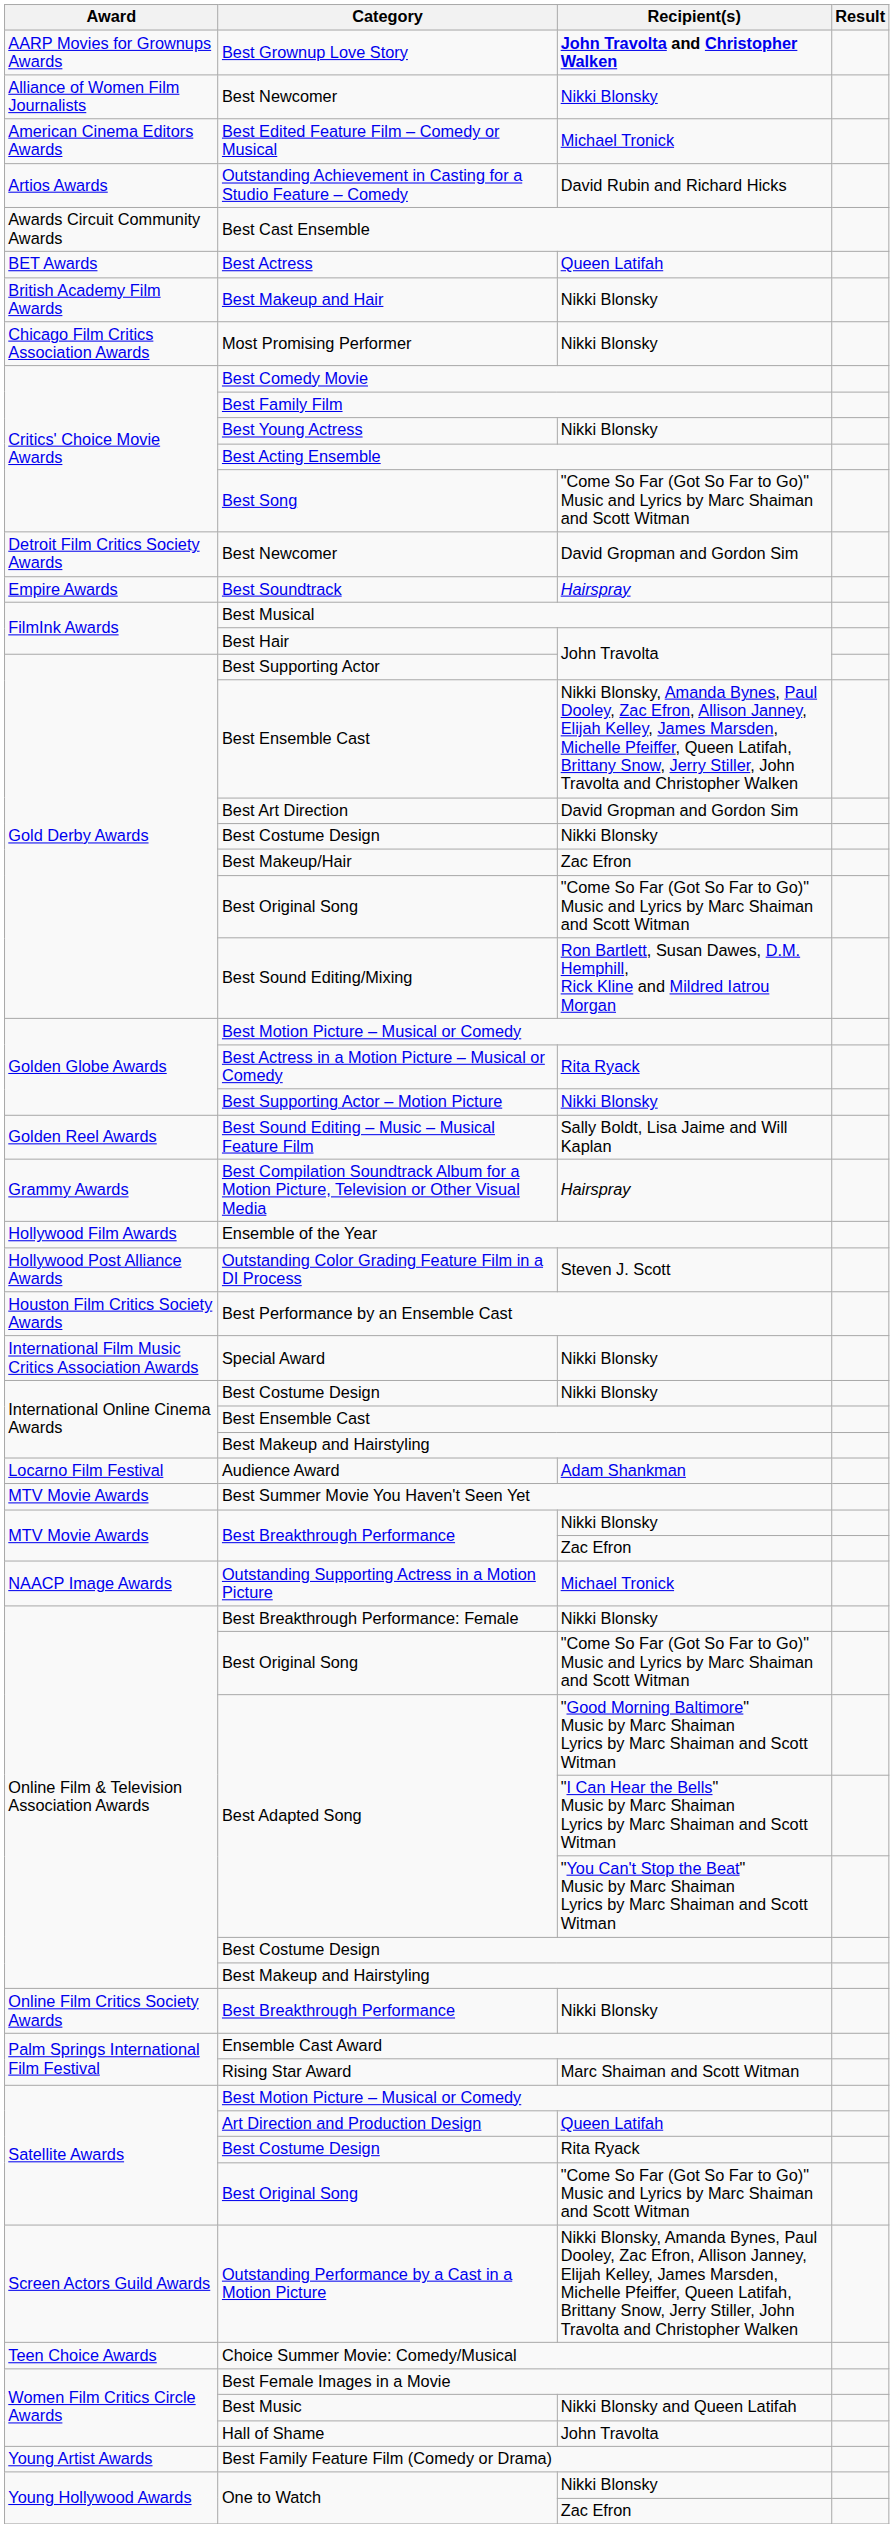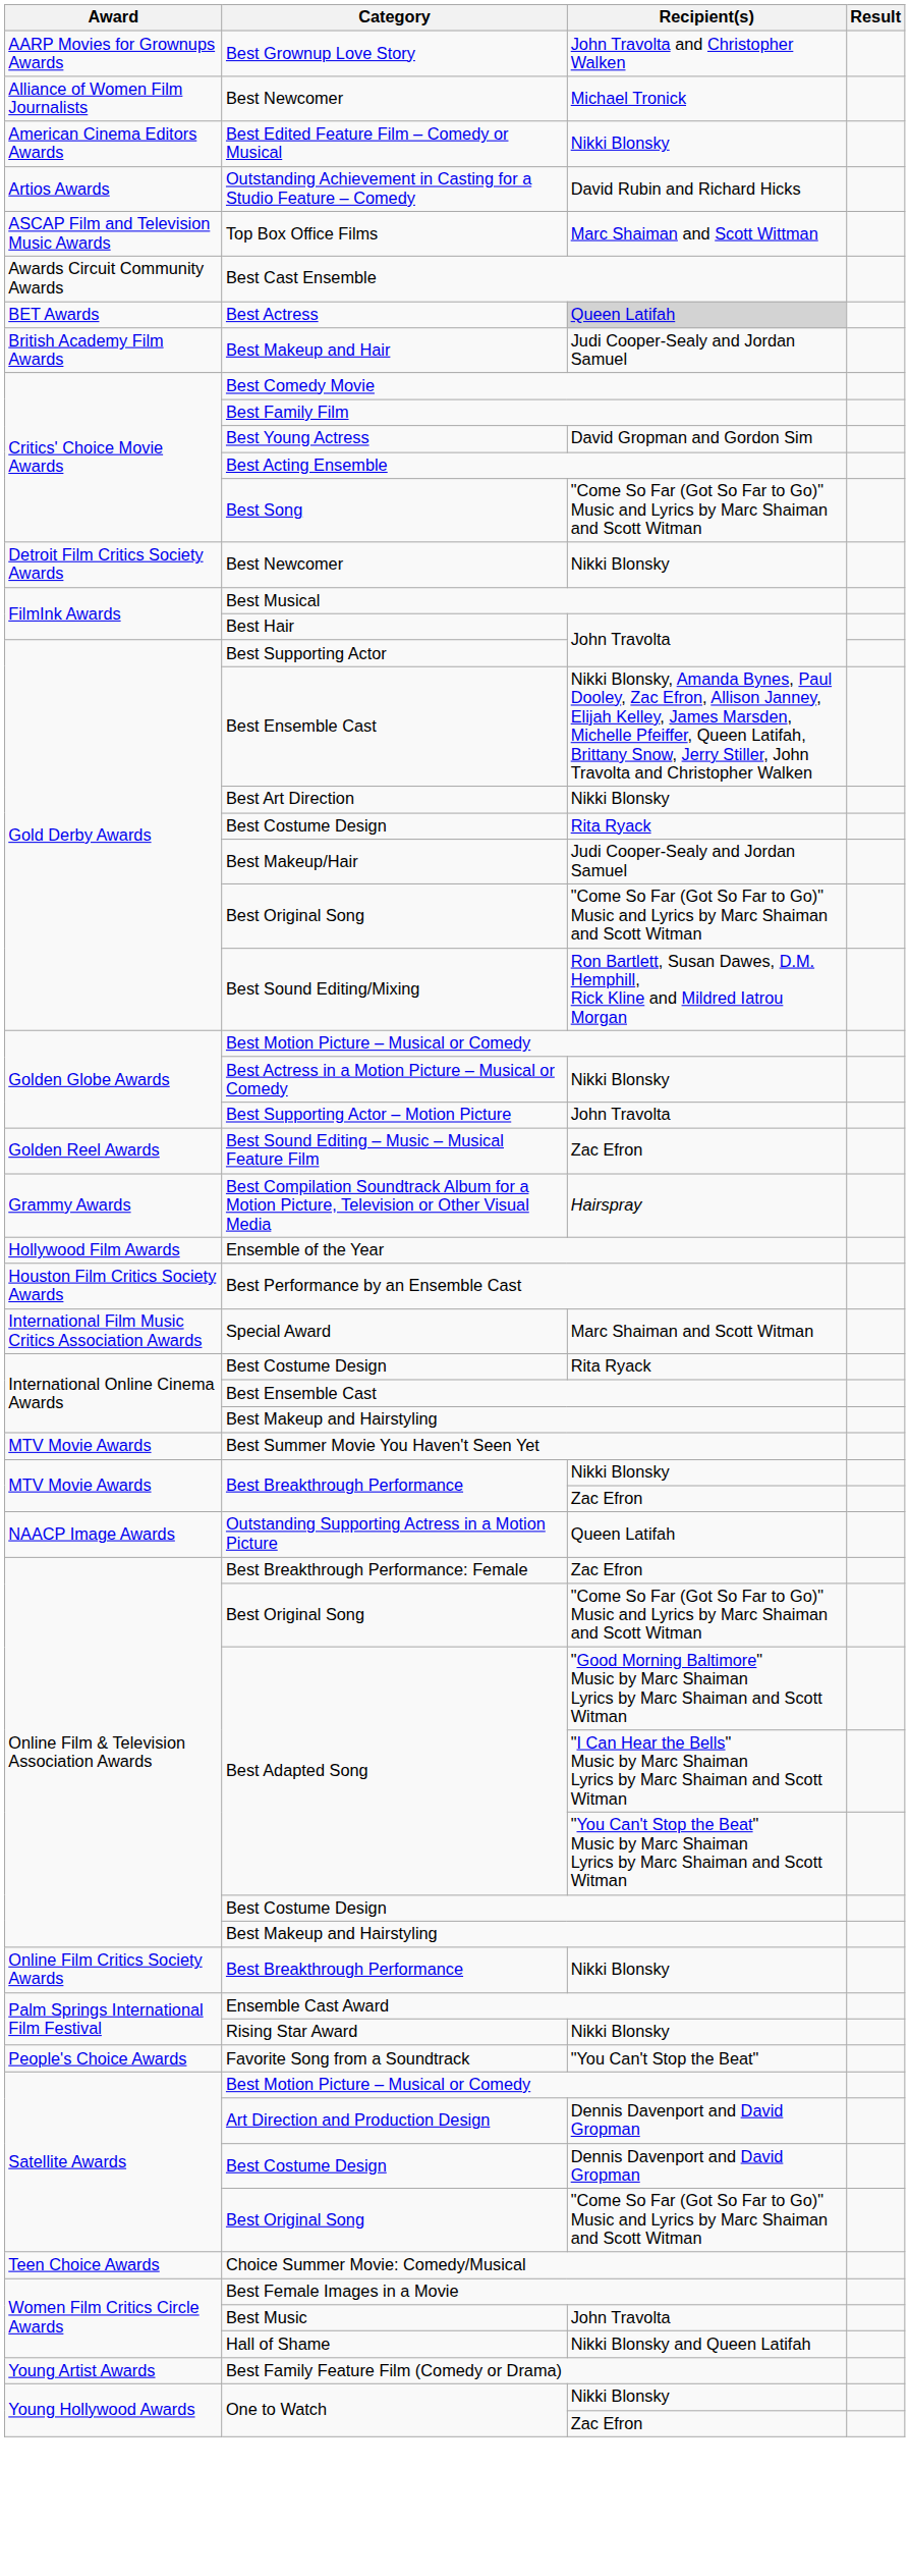Best Grownup Love Story | Recipient(s): bold -> normal
Alliance of Women Film Journalists / Best Newcomer | Recipient(s): Nikki Blonsky -> Michael Tronick
Best Edited Feature Film – Comedy or Musical | Recipient(s): Michael Tronick -> Nikki Blonsky
+ row: ASCAP Film and Television Music Awards | Top Box Office Films | Marc Shaiman and Scott Wittman
Best Actress | Recipient(s): no background -> lightgrey background
Best Makeup and Hair | Recipient(s): Nikki Blonsky -> Judi Cooper-Sealy and Jordan Samuel
- row: Chicago Film Critics Association Awards | Most Promising Performer | Nikki Blonsky
Best Young Actress | Recipient(s): Nikki Blonsky -> David Gropman and Gordon Sim
Detroit Film Critics Society Awards / Best Newcomer | Recipient(s): David Gropman and Gordon Sim -> Nikki Blonsky
- row: Empire Awards | Best Soundtrack | Hairspray
Best Art Direction | Recipient(s): David Gropman and Gordon Sim -> Nikki Blonsky
Gold Derby Awards / Best Costume Design | Recipient(s): Nikki Blonsky -> Rita Ryack
Best Makeup/Hair | Recipient(s): Zac Efron -> Judi Cooper-Sealy and Jordan Samuel
Best Actress in a Motion Picture – Musical or Comedy | Recipient(s): Rita Ryack -> Nikki Blonsky
Best Supporting Actor – Motion Picture | Recipient(s): Nikki Blonsky -> John Travolta
Best Sound Editing – Music – Musical Feature Film | Recipient(s): Sally Boldt, Lisa Jaime and Will Kaplan -> Zac Efron
- row: Hollywood Post Alliance Awards | Outstanding Color Grading Feature Film in a DI Process | Steven J. Scott
Special Award | Recipient(s): Nikki Blonsky -> Marc Shaiman and Scott Witman
International Online Cinema Awards / Best Costume Design | Recipient(s): Nikki Blonsky -> Rita Ryack
- row: Locarno Film Festival | Audience Award | Adam Shankman
Outstanding Supporting Actress in a Motion Picture | Recipient(s): Michael Tronick -> Queen Latifah
Best Breakthrough Performance: Female | Recipient(s): Nikki Blonsky -> Zac Efron
Rising Star Award | Recipient(s): Marc Shaiman and Scott Witman -> Nikki Blonsky
+ row: People's Choice Awards | Favorite Song from a Soundtrack | "You Can't Stop the Beat"
Art Direction and Production Design | Recipient(s): Queen Latifah -> Dennis Davenport and David Gropman
Satellite Awards / Best Costume Design | Recipient(s): Rita Ryack -> Dennis Davenport and David Gropman
- row: Screen Actors Guild Awards | Outstanding Performance by a Cast in a Motion Picture | Nikki Blonsky, Amanda Bynes, Paul Dooley, Zac Efron, Allison Janney, Elijah Kelley, James Marsden, Michelle Pfeiffer, Queen Latifah, Brittany Snow, Jerry Stiller, John Travolta and Christopher Walken
Best Music | Recipient(s): Nikki Blonsky and Queen Latifah -> John Travolta
Hall of Shame | Recipient(s): John Travolta -> Nikki Blonsky and Queen Latifah
